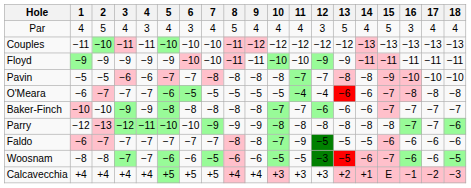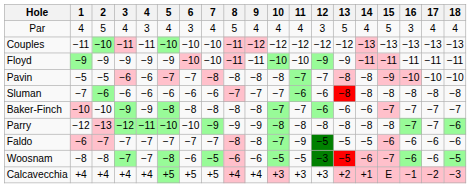- row: O'Meara | −6 | −7 | −7 | −7 | −6 | −5 | −5 | −5 | −5 | −5 | −4 | −4 | −6 | −6 | −7 | −8 | −8 | −8
+ row: Sluman | −7 | −6 | −6 | −6 | −6 | −6 | −6 | −7 | −7 | −7 | −6 | −6 | −8 | −8 | −8 | −8 | −8 | −8
Woosnam | 5: −6 -> −8
